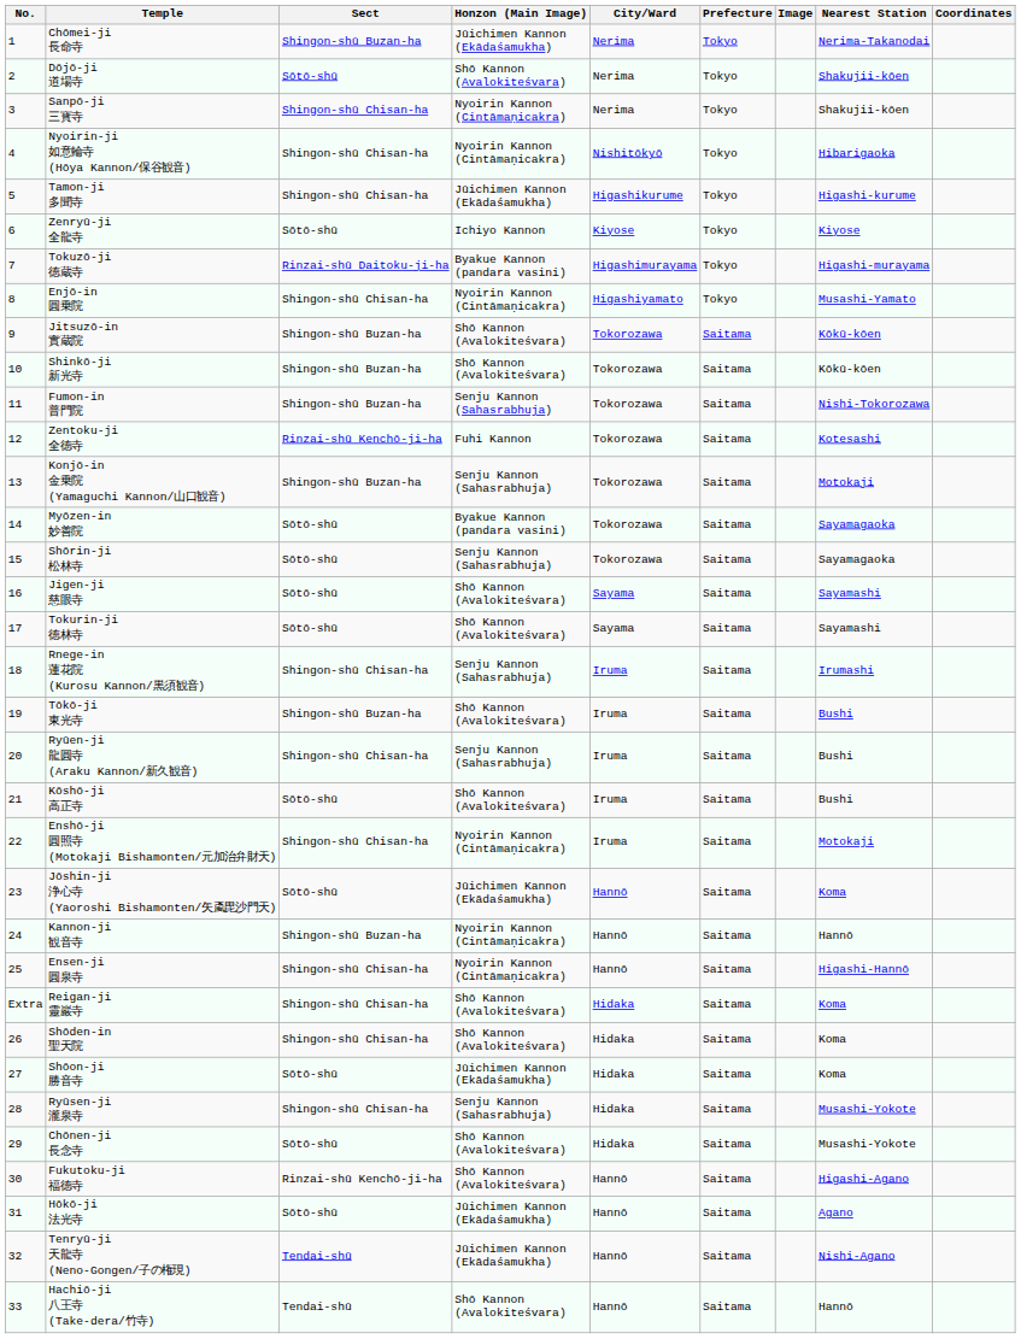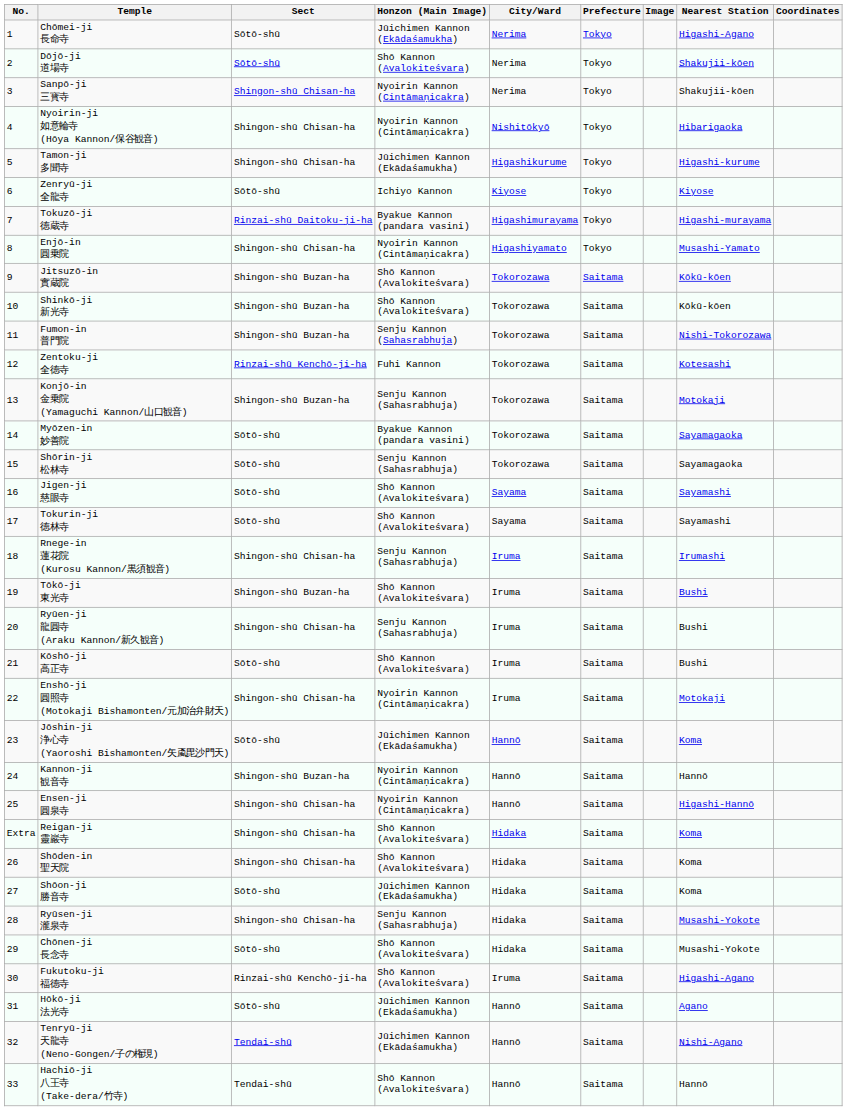Chōmei-ji 長命寺 | Sect: Shingon-shū Buzan-ha -> Sōtō-shū
Chōmei-ji 長命寺 | Nearest Station: Nerima-Takanodai -> Higashi-Agano
Fukutoku-ji 福徳寺 | City/Ward: Hannō -> Iruma
